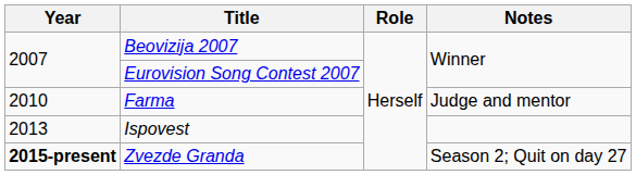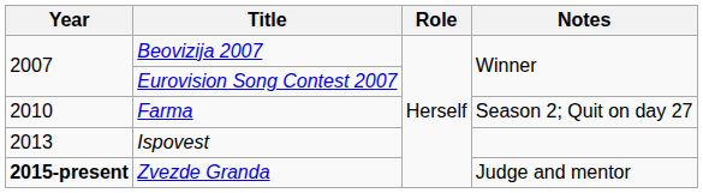Farma | Notes: Judge and mentor -> Season 2; Quit on day 27
Zvezde Granda | Notes: Season 2; Quit on day 27 -> Judge and mentor
